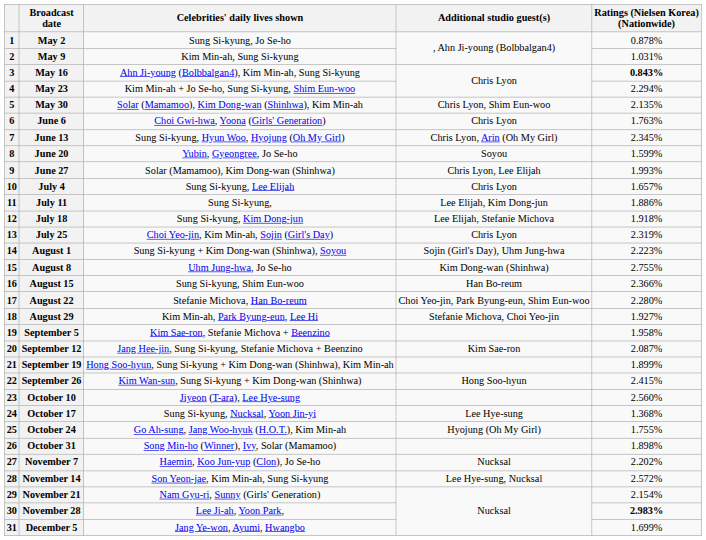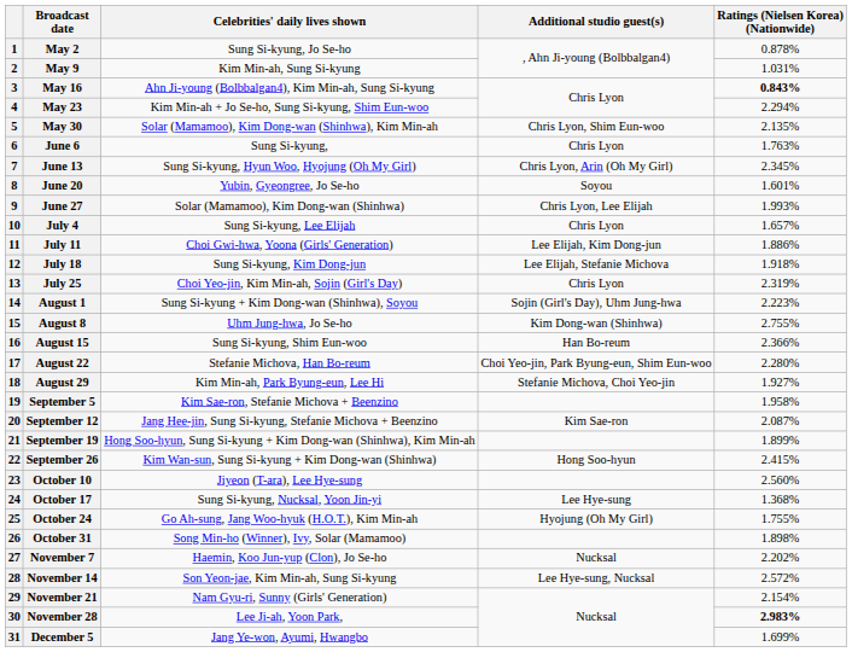June 6 | Celebrities' daily lives shown: Choi Gwi-hwa, Yoona (Girls' Generation) -> Sung Si-kyung,
June 20 | Ratings (Nielsen Korea) (Nationwide): 1.599% -> 1.601%
July 11 | Celebrities' daily lives shown: Sung Si-kyung, -> Choi Gwi-hwa, Yoona (Girls' Generation)
